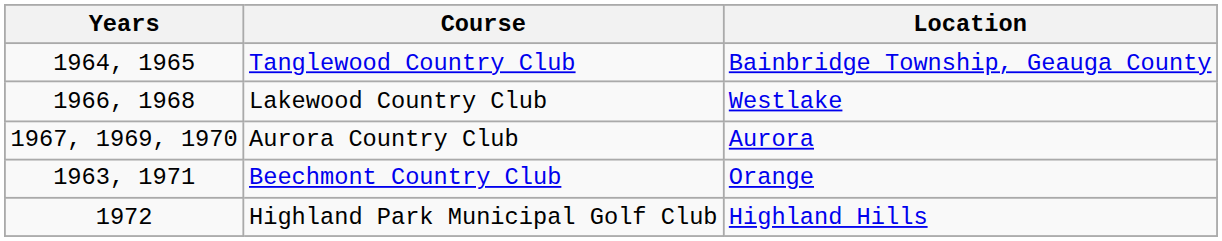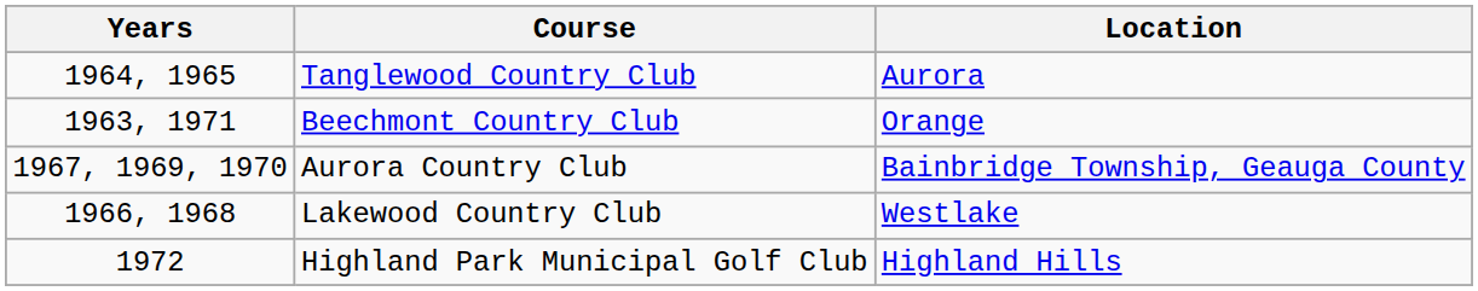Tanglewood Country Club | Location: Bainbridge Township, Geauga County -> Aurora
rows swapped: Beechmont Country Club <-> Lakewood Country Club
Aurora Country Club | Location: Aurora -> Bainbridge Township, Geauga County
